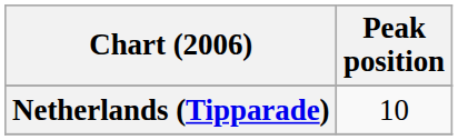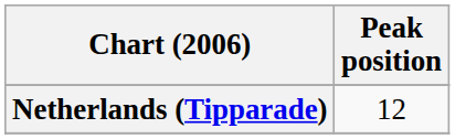Netherlands (Tipparade) | Peak position: 10 -> 12
